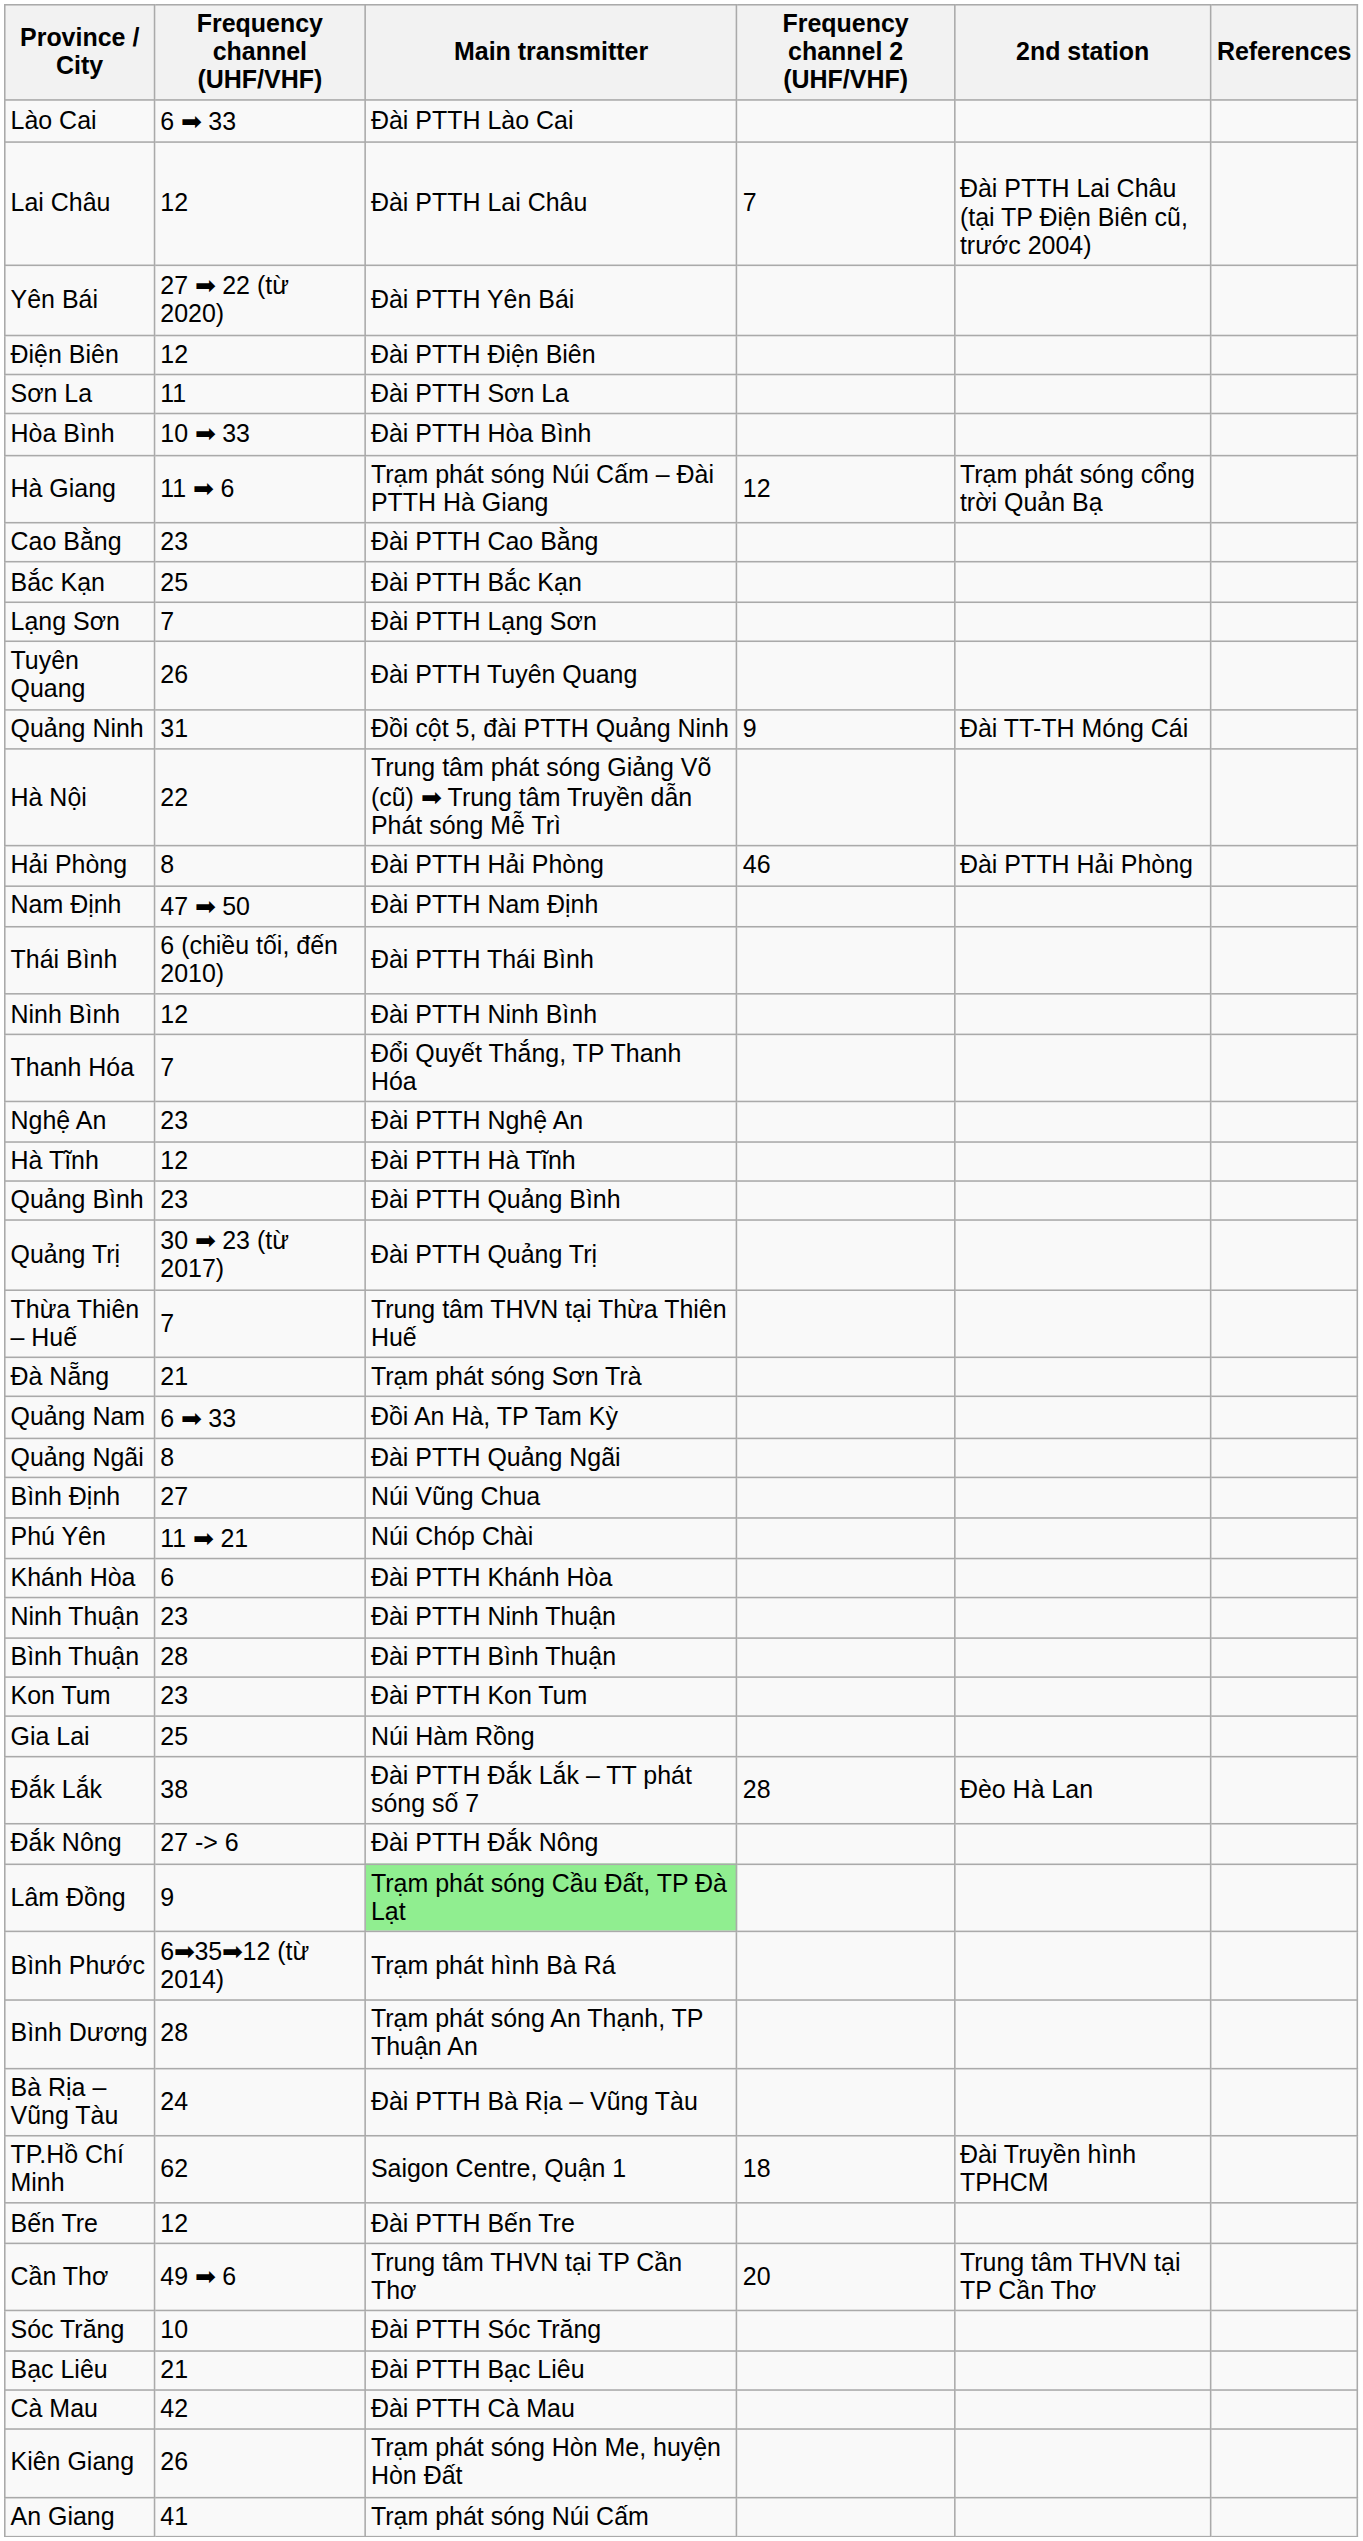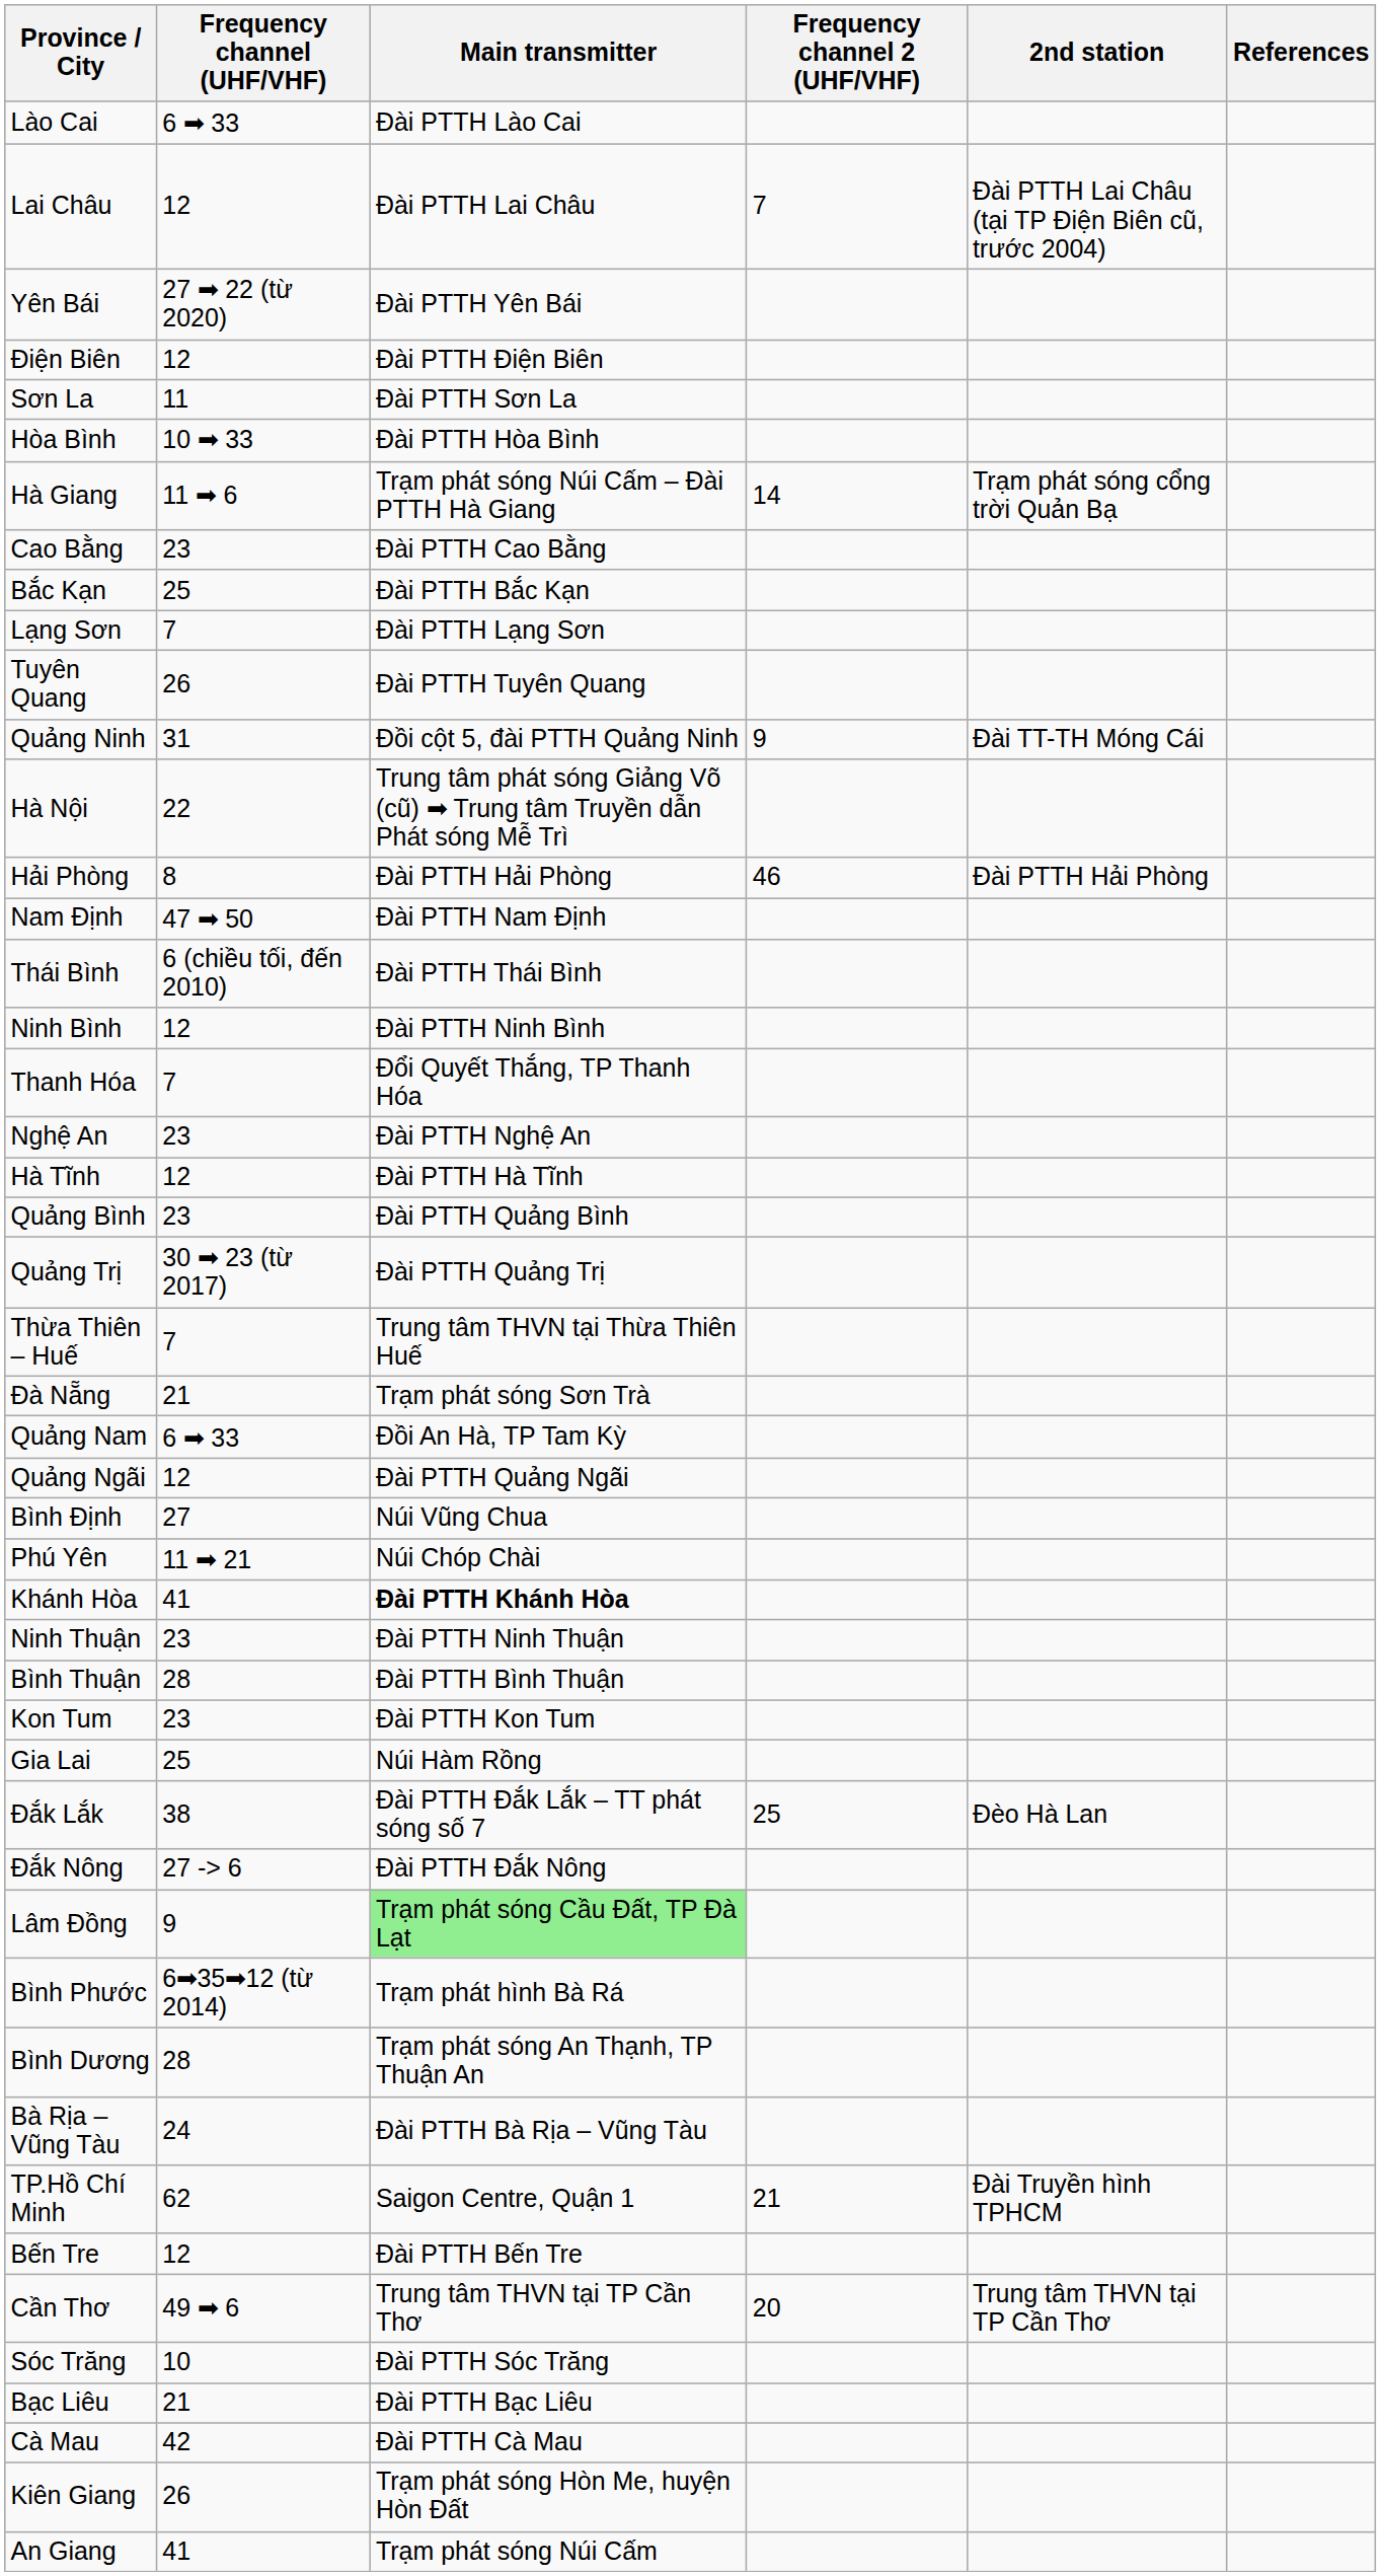Hà Giang | Frequency channel 2 (UHF/VHF): 12 -> 14
Quảng Ngãi | Frequency channel (UHF/VHF): 8 -> 12
Khánh Hòa | Frequency channel (UHF/VHF): 6 -> 41
Khánh Hòa | Main transmitter: normal -> bold
Đắk Lắk | Frequency channel 2 (UHF/VHF): 28 -> 25
TP.Hồ Chí Minh | Frequency channel 2 (UHF/VHF): 18 -> 21
